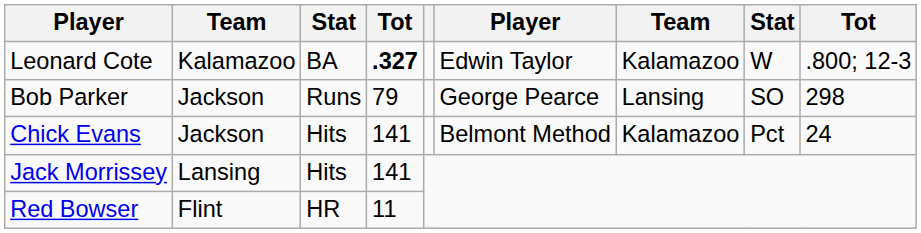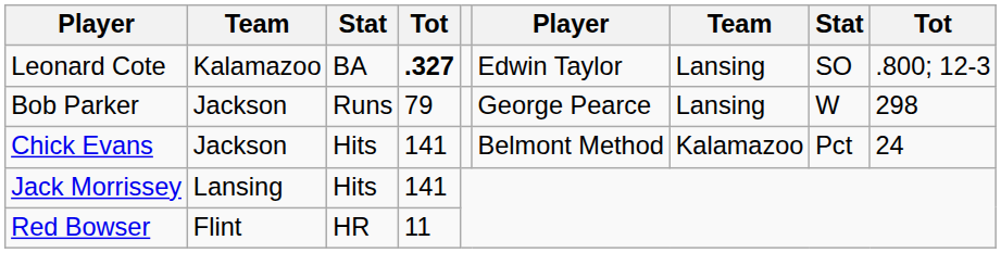Leonard Cote | column 7: Kalamazoo -> Lansing
Leonard Cote | column 8: W -> SO
Bob Parker | column 8: SO -> W
